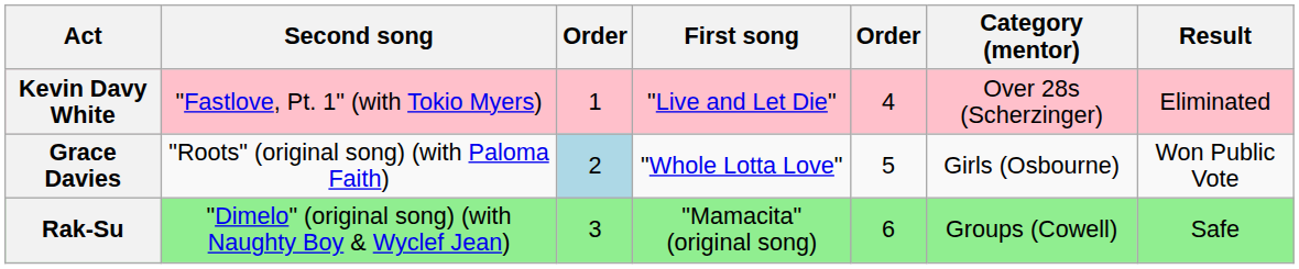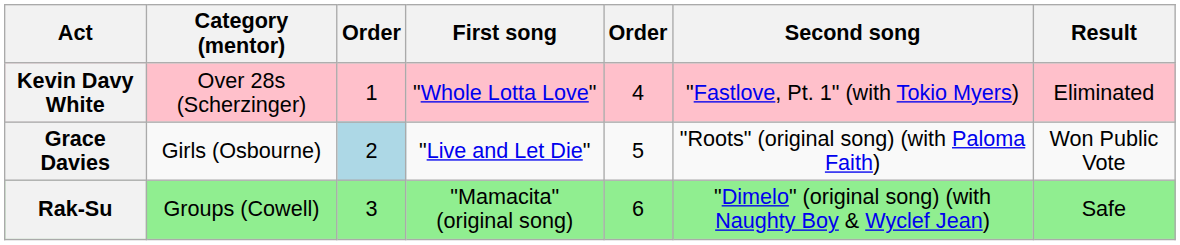columns swapped: Category (mentor) <-> Second song
Kevin Davy White | First song: "Live and Let Die" -> "Whole Lotta Love"
Grace Davies | First song: "Whole Lotta Love" -> "Live and Let Die"
